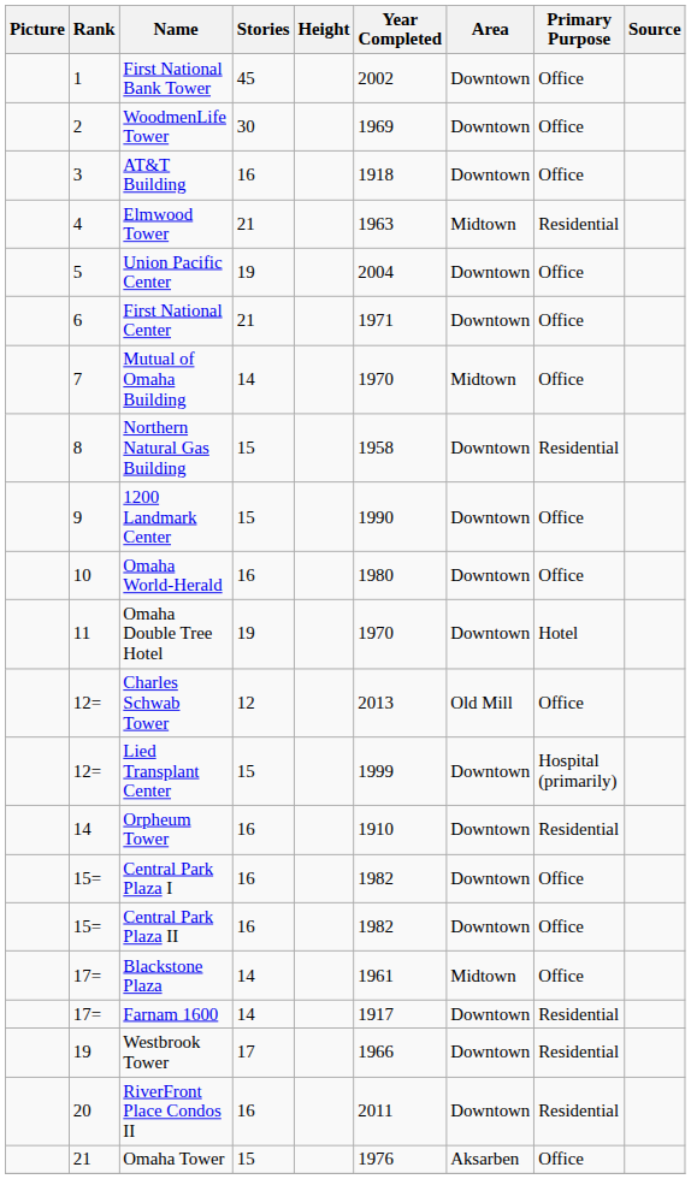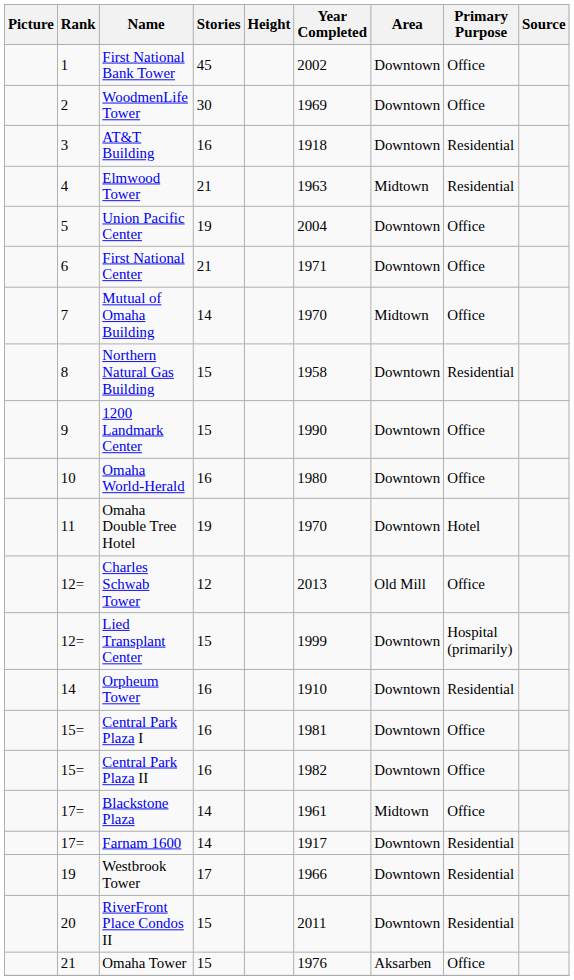AT&T Building | Primary Purpose: Office -> Residential
Central Park Plaza I | Year Completed: 1982 -> 1981
RiverFront Place Condos II | Stories: 16 -> 15
